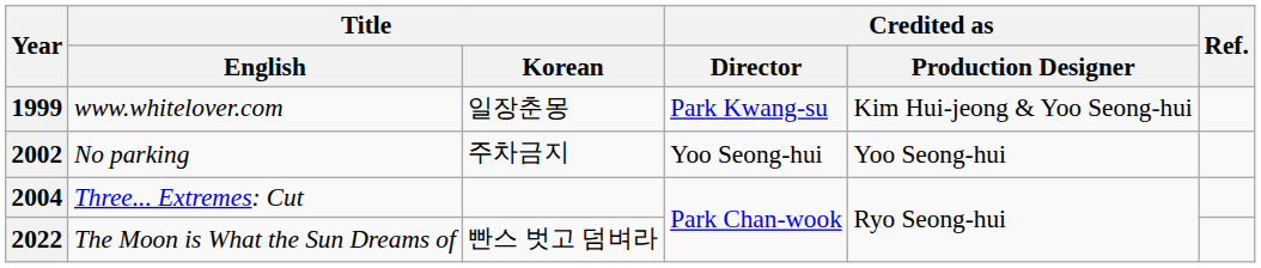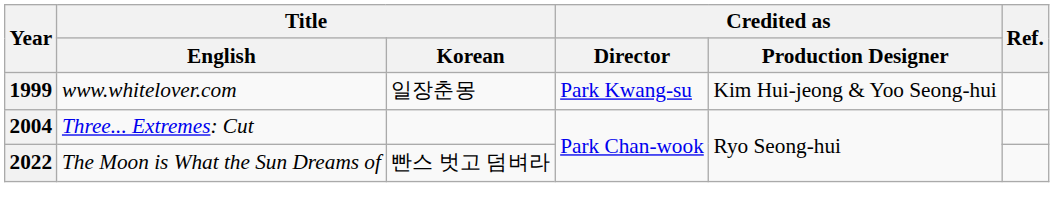- row: 2002 | No parking | 주차금지 | Yoo Seong-hui | Yoo Seong-hui
